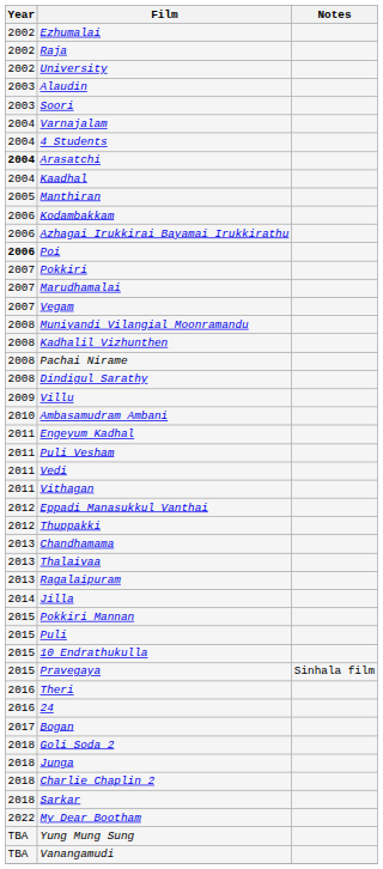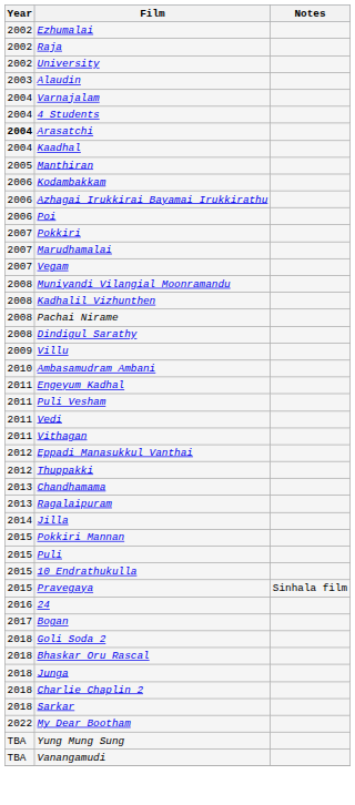- row: 2003 | Soori
Poi | Year: bold -> normal
- row: 2013 | Thalaivaa
- row: 2016 | Theri
+ row: 2018 | Bhaskar Oru Rascal
